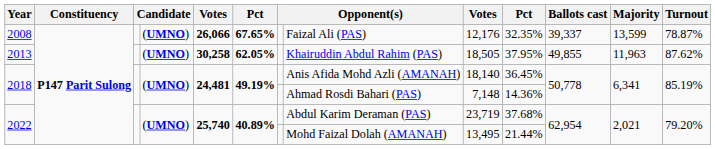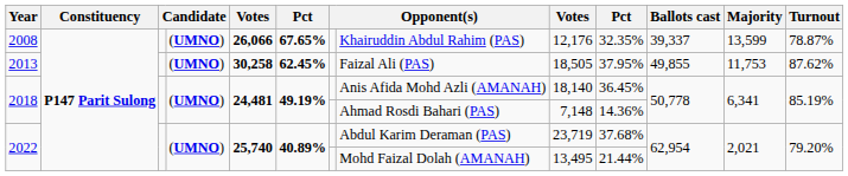2008 | column 8: Faizal Ali (PAS) -> Khairuddin Abdul Rahim (PAS)
2013 | column 6: 62.05% -> 62.45%
2013 | column 8: Khairuddin Abdul Rahim (PAS) -> Faizal Ali (PAS)
2013 | Majority: 11,963 -> 11,753
